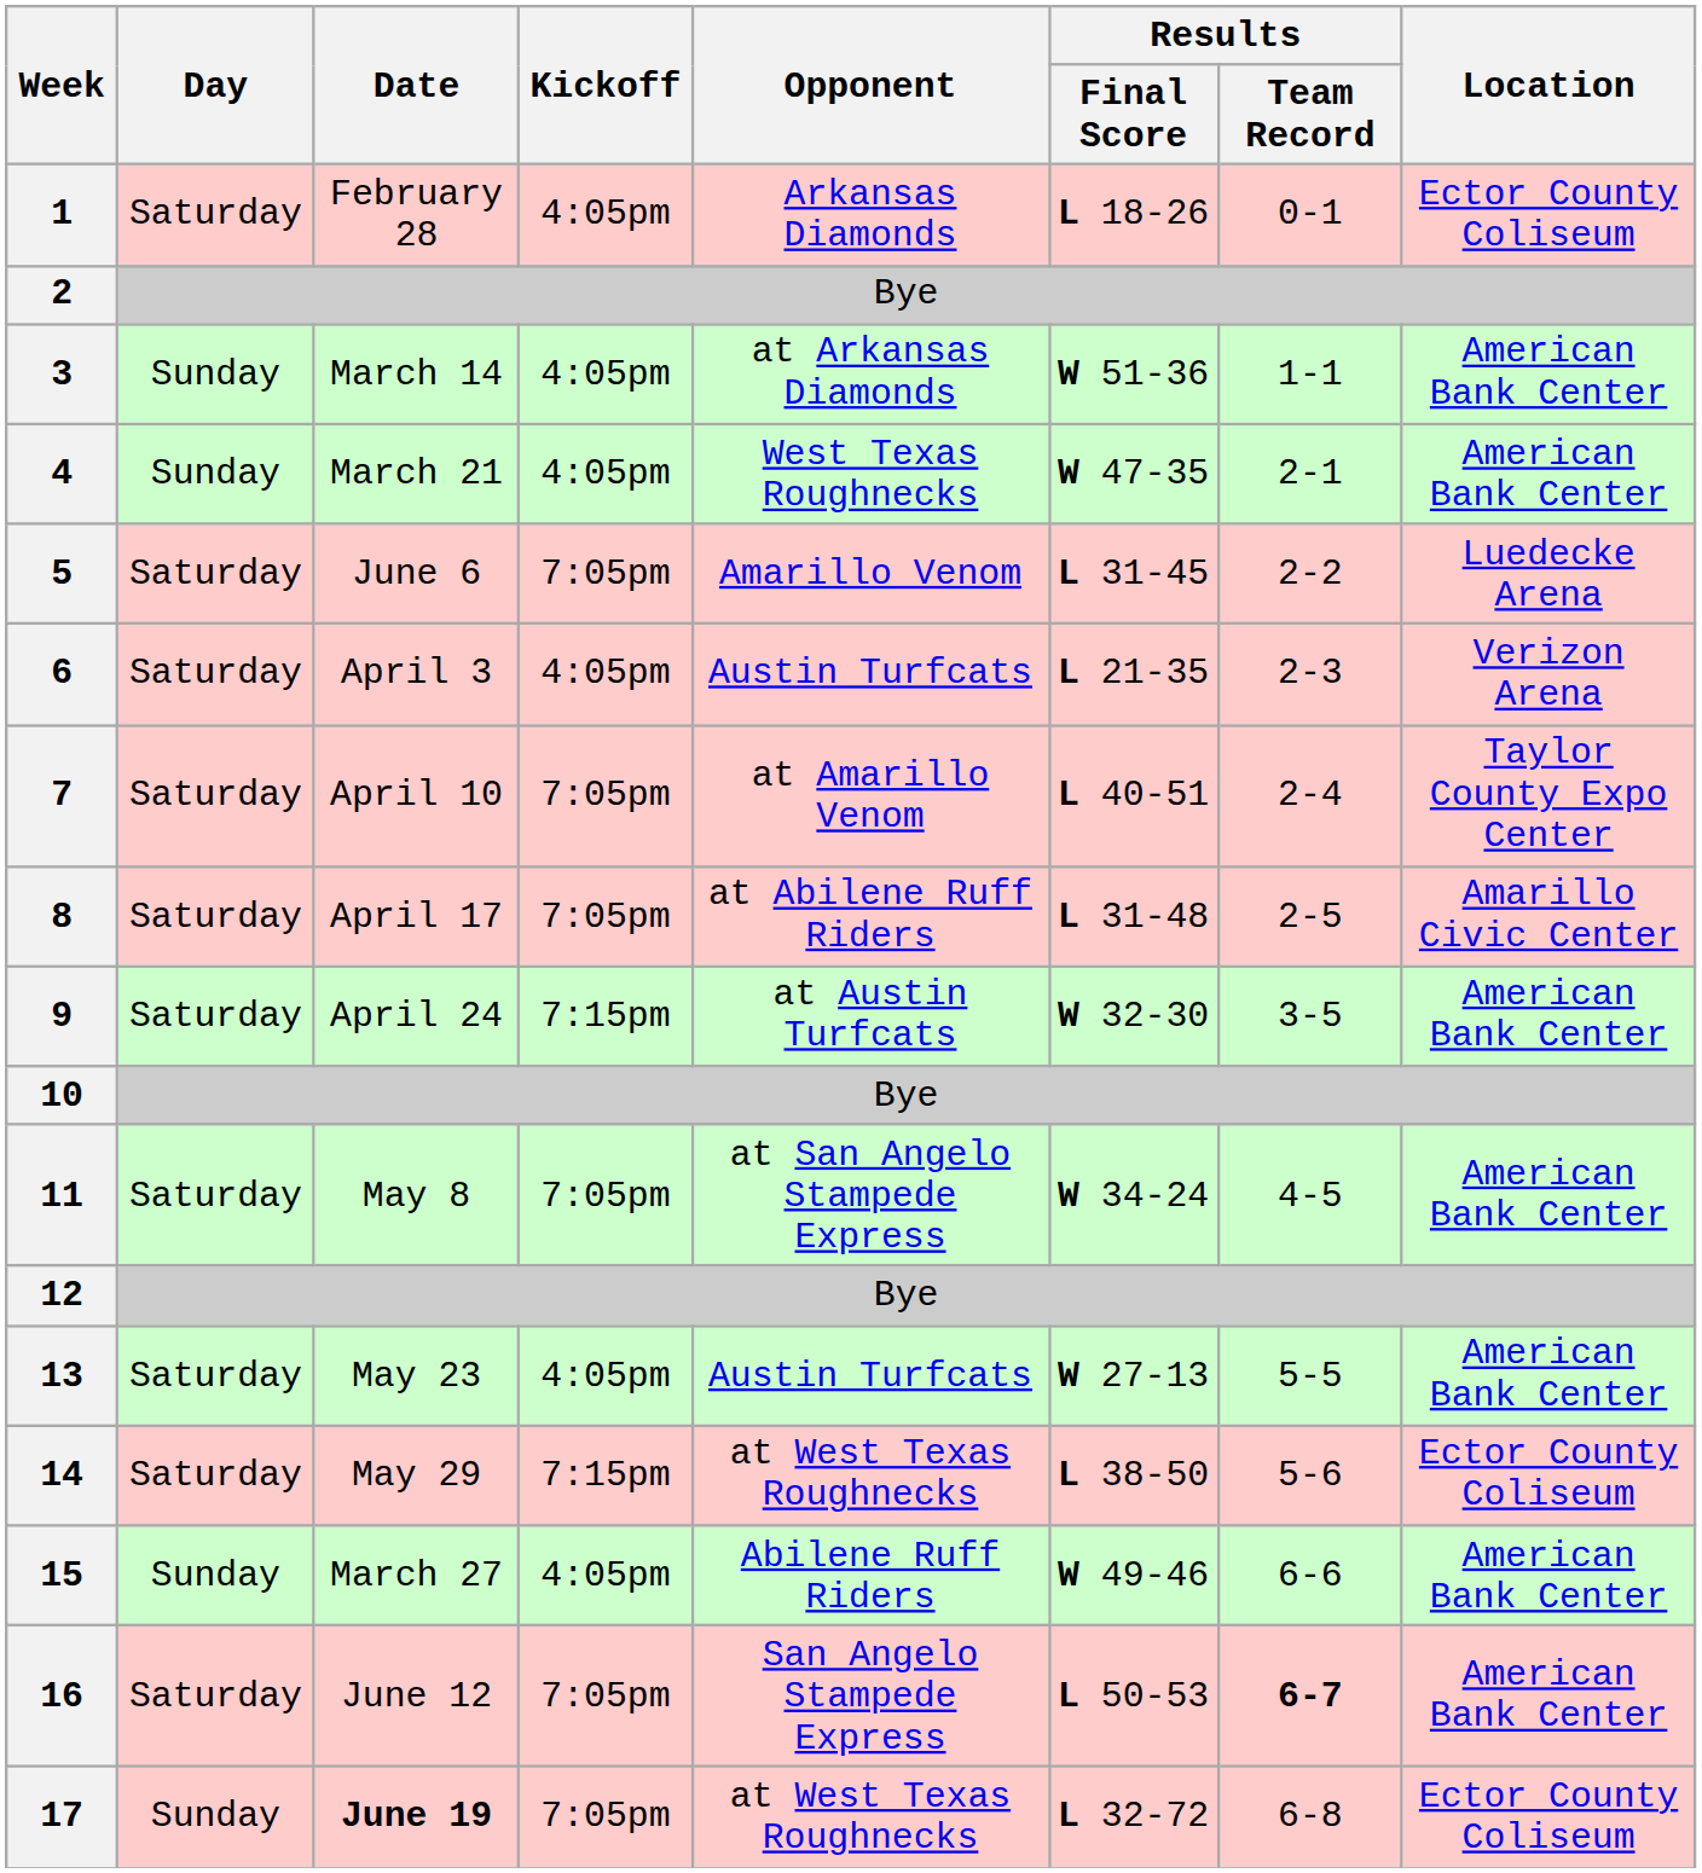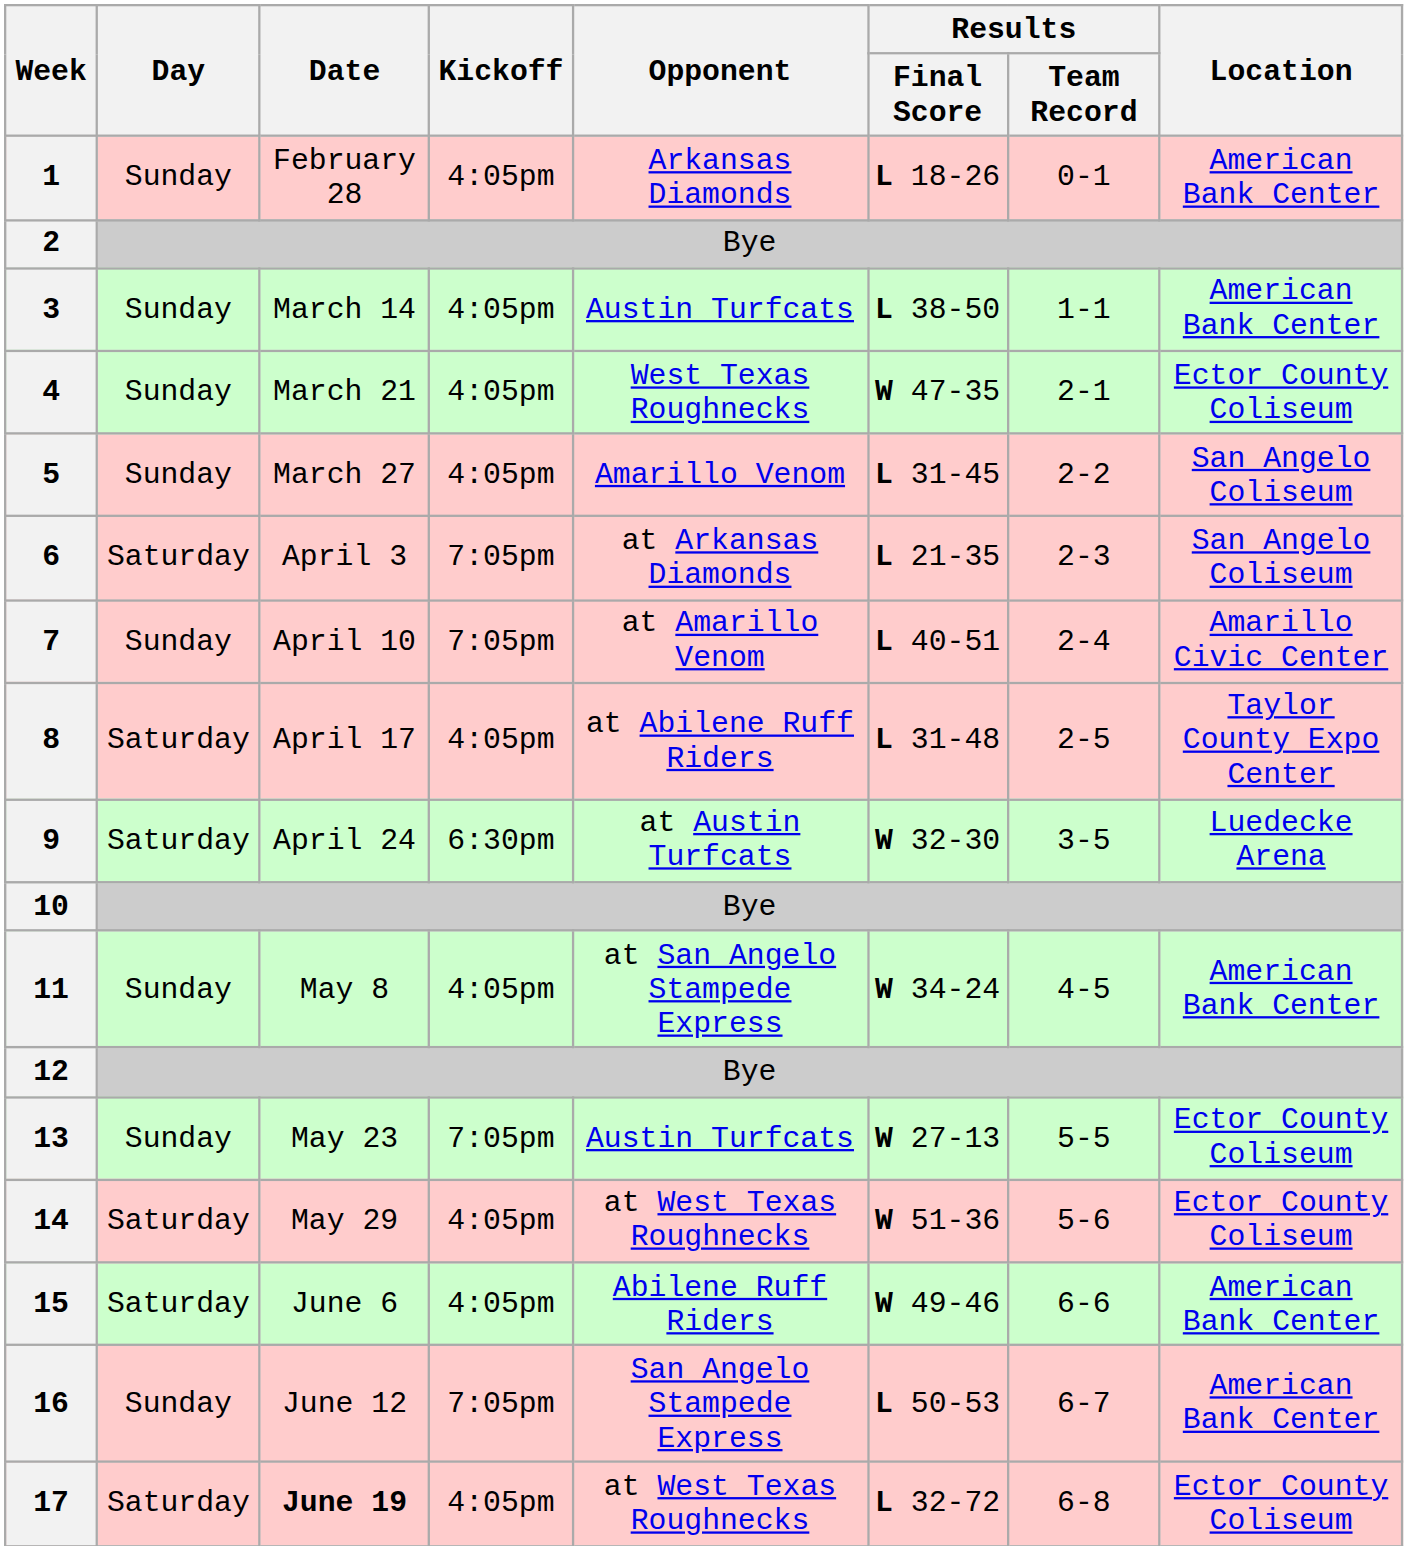1 | Day: Saturday -> Sunday
1 | Location: Ector County Coliseum -> American Bank Center
3 | Opponent: at Arkansas Diamonds -> Austin Turfcats
3 | Results / Final Score: W 51-36 -> L 38-50
4 | Location: American Bank Center -> Ector County Coliseum
5 | Day: Saturday -> Sunday
5 | Date: June 6 -> March 27
5 | Kickoff: 7:05pm -> 4:05pm
5 | Location: Luedecke Arena -> San Angelo Coliseum
6 | Kickoff: 4:05pm -> 7:05pm
6 | Opponent: Austin Turfcats -> at Arkansas Diamonds
6 | Location: Verizon Arena -> San Angelo Coliseum
7 | Day: Saturday -> Sunday
7 | Location: Taylor County Expo Center -> Amarillo Civic Center
8 | Kickoff: 7:05pm -> 4:05pm
8 | Location: Amarillo Civic Center -> Taylor County Expo Center
9 | Kickoff: 7:15pm -> 6:30pm
9 | Location: American Bank Center -> Luedecke Arena
11 | Day: Saturday -> Sunday
11 | Kickoff: 7:05pm -> 4:05pm
13 | Day: Saturday -> Sunday
13 | Kickoff: 4:05pm -> 7:05pm
13 | Location: American Bank Center -> Ector County Coliseum
14 | Kickoff: 7:15pm -> 4:05pm
14 | Results / Final Score: L 38-50 -> W 51-36
15 | Day: Sunday -> Saturday
15 | Date: March 27 -> June 6
16 | Day: Saturday -> Sunday
16 | Results / Team Record: bold -> normal
17 | Day: Sunday -> Saturday
17 | Kickoff: 7:05pm -> 4:05pm
